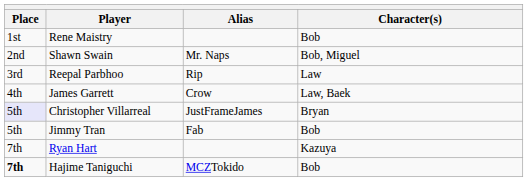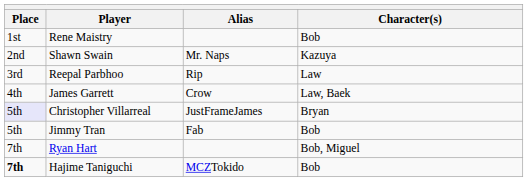Shawn Swain | Character(s): Bob, Miguel -> Kazuya
Ryan Hart | Character(s): Kazuya -> Bob, Miguel
